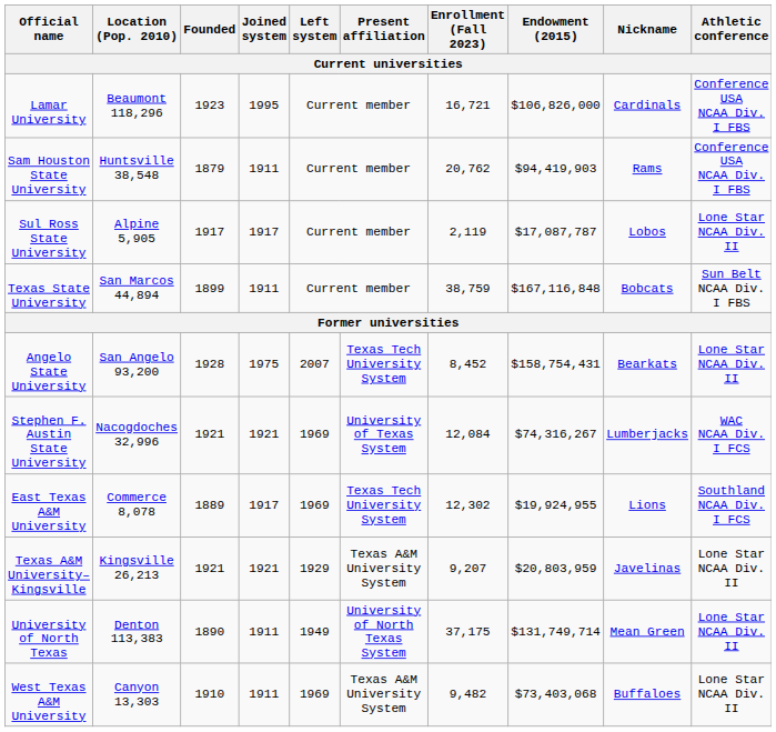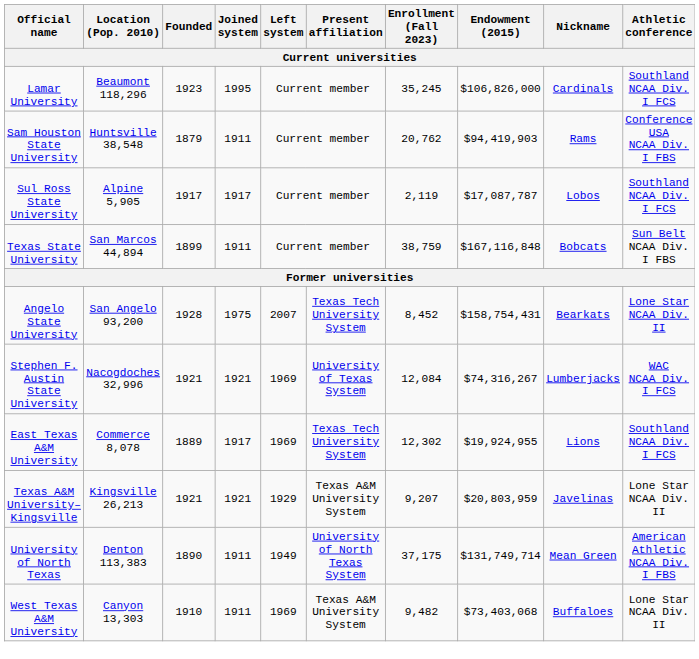Lamar University | Enrollment (Fall 2023): 16,721 -> 35,245
Lamar University | Athletic conference: Conference USA NCAA Div. I FBS -> Southland NCAA Div. I FCS
Sul Ross State University | Athletic conference: Lone Star NCAA Div. II -> Southland NCAA Div. I FCS
University of North Texas | Athletic conference: Lone Star NCAA Div. II -> American Athletic NCAA Div. I FBS
